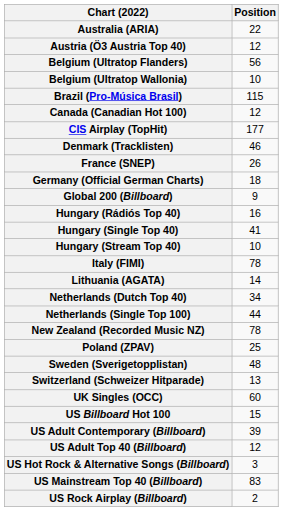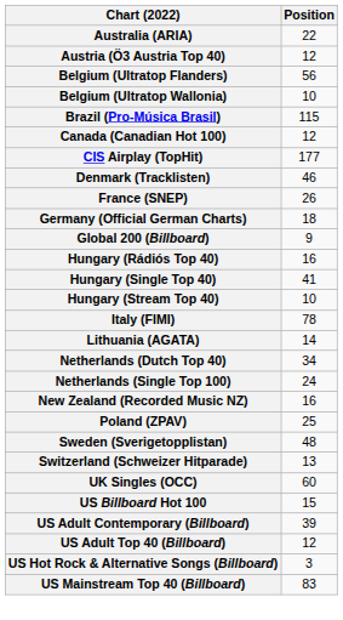Netherlands (Single Top 100) | Position: 44 -> 24
New Zealand (Recorded Music NZ) | Position: 78 -> 16
- row: US Rock Airplay (Billboard) | 2
